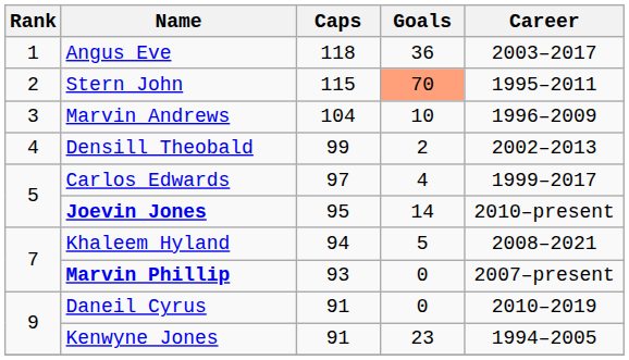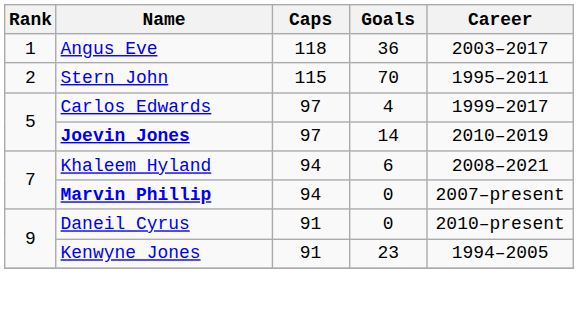Stern John | Goals: lightsalmon background -> no background
- row: 3 | Marvin Andrews | 104 | 10 | 1996–2009
- row: 4 | Densill Theobald | 99 | 2 | 2002–2013
Joevin Jones | Caps: 95 -> 97
Joevin Jones | Career: 2010–present -> 2010–2019
Khaleem Hyland | Goals: 5 -> 6
Marvin Phillip | Caps: 93 -> 94
Daneil Cyrus | Career: 2010–2019 -> 2010–present
